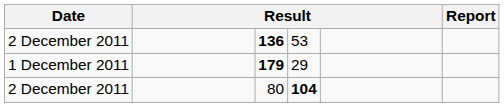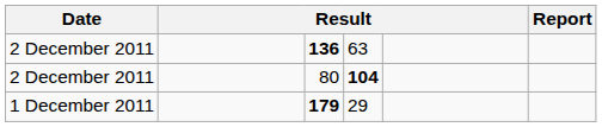136 | column 4: 53 -> 63
rows swapped: 179 <-> 80
